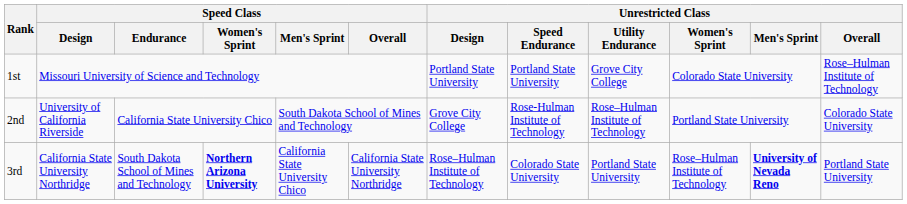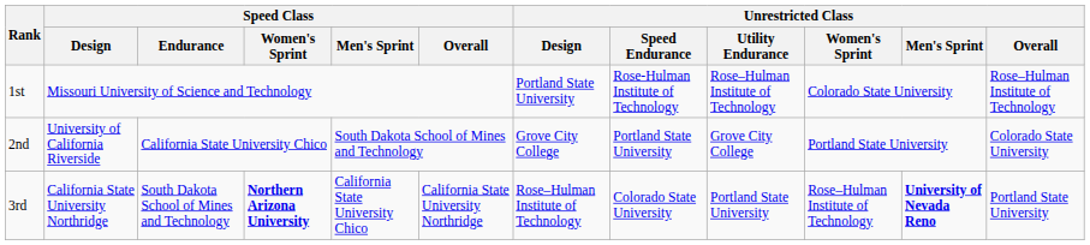1st | Unrestricted Class / Speed Endurance: Portland State University -> Rose-Hulman Institute of Technology
1st | Unrestricted Class / Utility Endurance: Grove City College -> Rose–Hulman Institute of Technology
2nd | Unrestricted Class / Speed Endurance: Rose-Hulman Institute of Technology -> Portland State University
2nd | Unrestricted Class / Utility Endurance: Rose–Hulman Institute of Technology -> Grove City College
